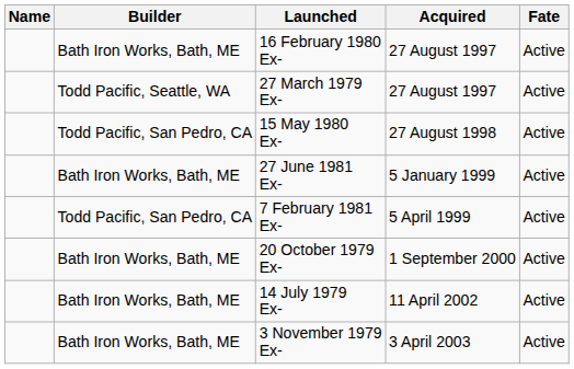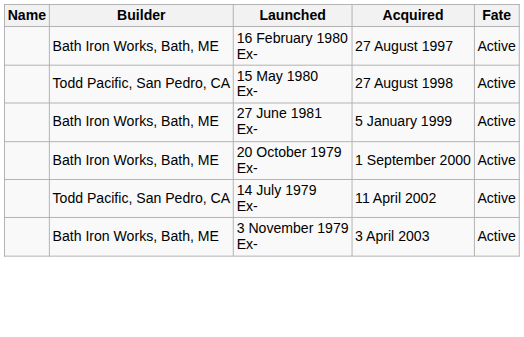- row: Todd Pacific, Seattle, WA | 27 March 1979 Ex- | 27 August 1997 | Active
- row: Todd Pacific, San Pedro, CA | 7 February 1981 Ex- | 5 April 1999 | Active
14 July 1979 Ex- | Builder: Bath Iron Works, Bath, ME -> Todd Pacific, San Pedro, CA
